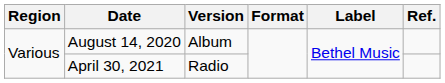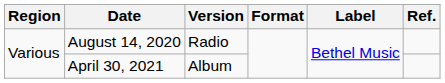August 14, 2020 | Version: Album -> Radio
April 30, 2021 | Version: Radio -> Album
